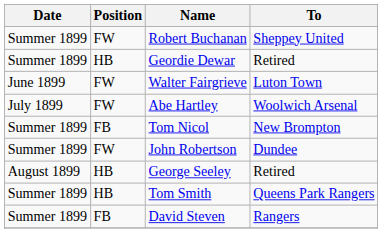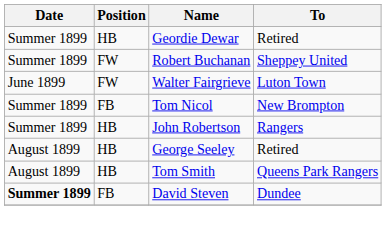rows swapped: Robert Buchanan <-> Geordie Dewar
- row: July 1899 | FW | Abe Hartley | Woolwich Arsenal
John Robertson | Position: FW -> HB
John Robertson | To: Dundee -> Rangers
Tom Smith | Date: Summer 1899 -> August 1899
David Steven | Date: normal -> bold
David Steven | To: Rangers -> Dundee
